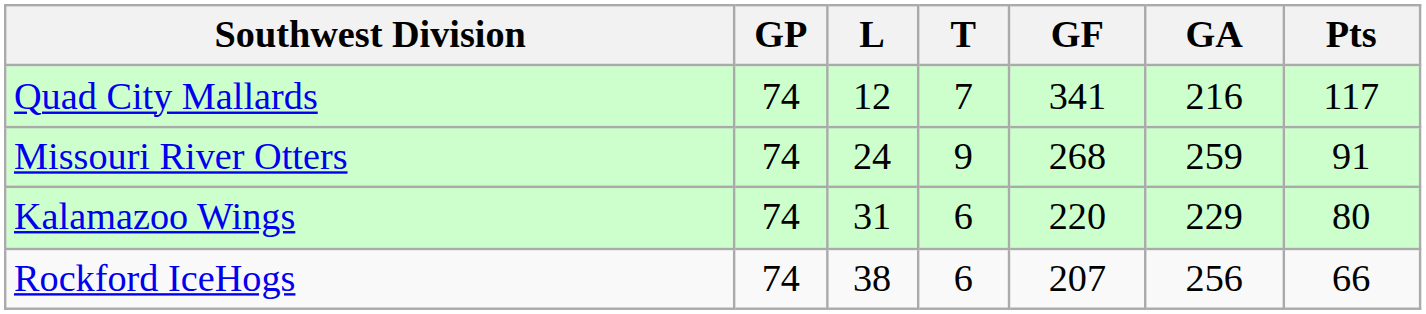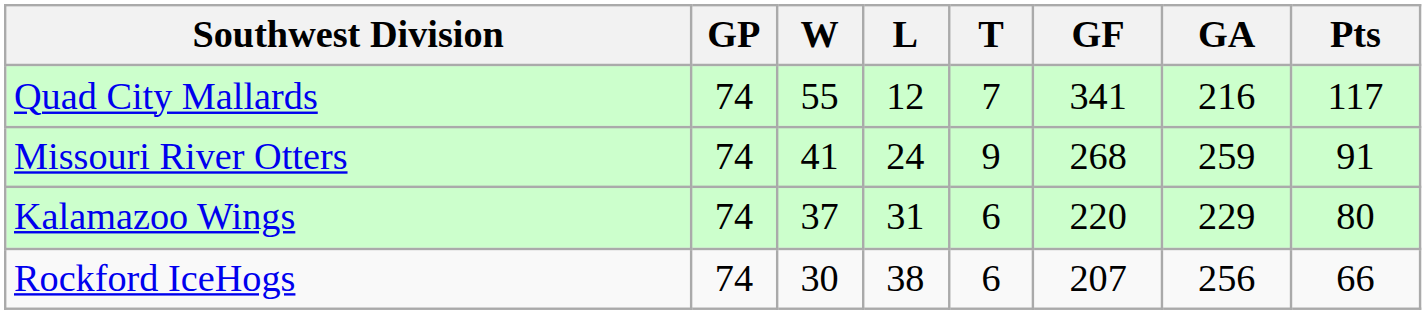+ column: W | 55 | 41 | 37 | 30
